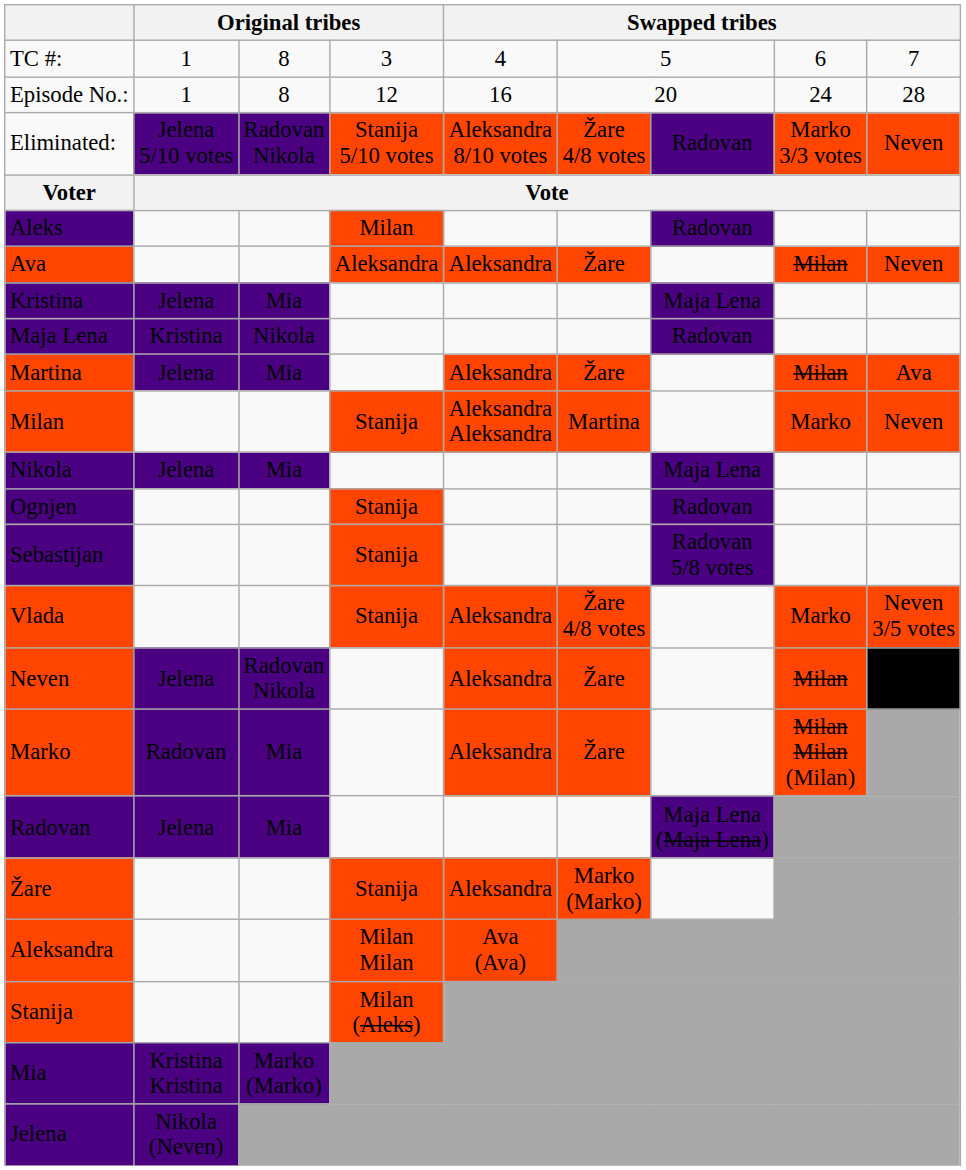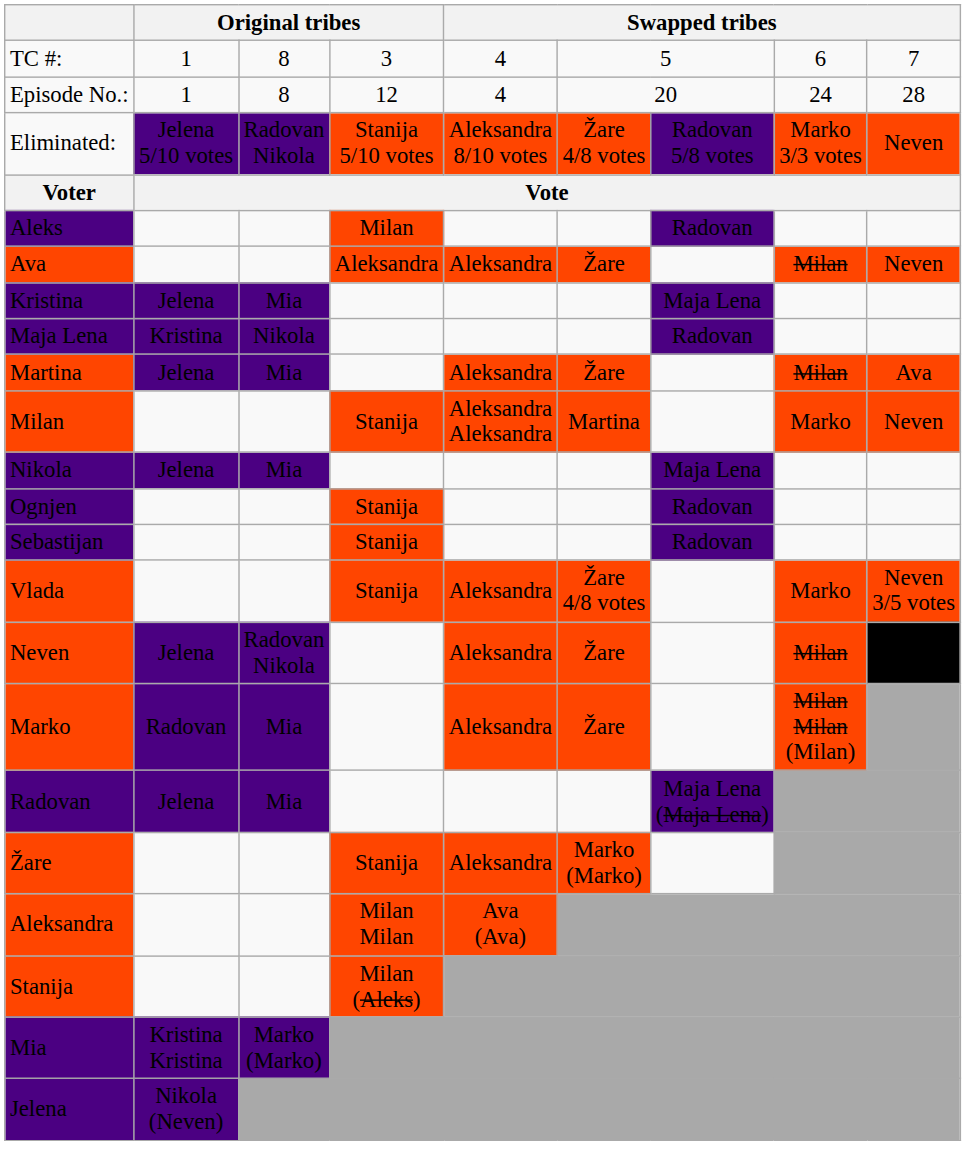Episode No.: | column 5: 16 -> 4
Eliminated: | column 7: Radovan -> Radovan 5/8 votes
Sebastijan | column 7: Radovan 5/8 votes -> Radovan
